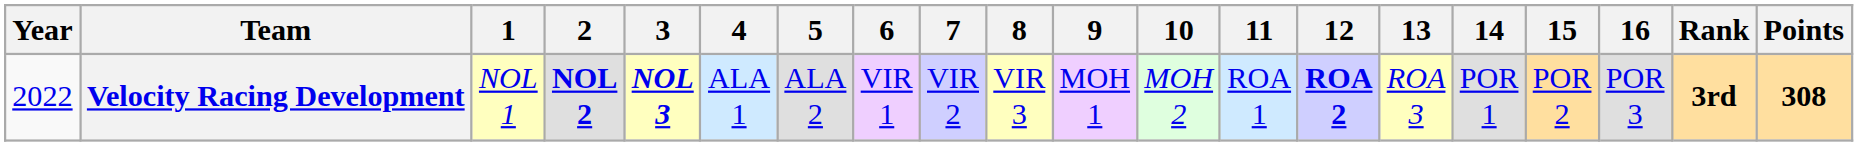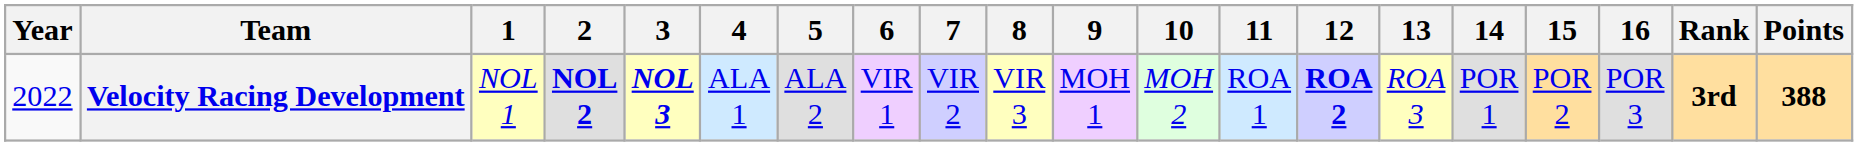Velocity Racing Development | Points: 308 -> 388
